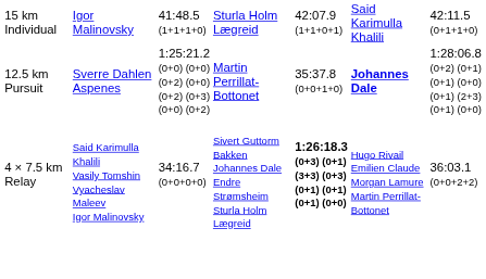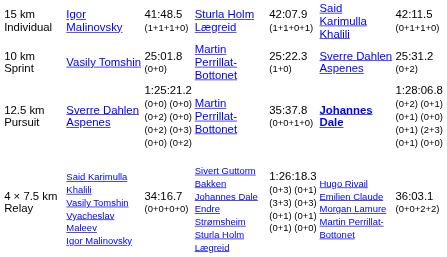+ row: 10 km Sprint | Vasily Tomshin | 25:01.8 (0+0) | Martin Perrillat-Bottonet | 25:22.3 (1+0) | Sverre Dahlen Aspenes | 25:31.2 (0+2)
4 × 7.5 km Relay | column 5: bold -> normal
